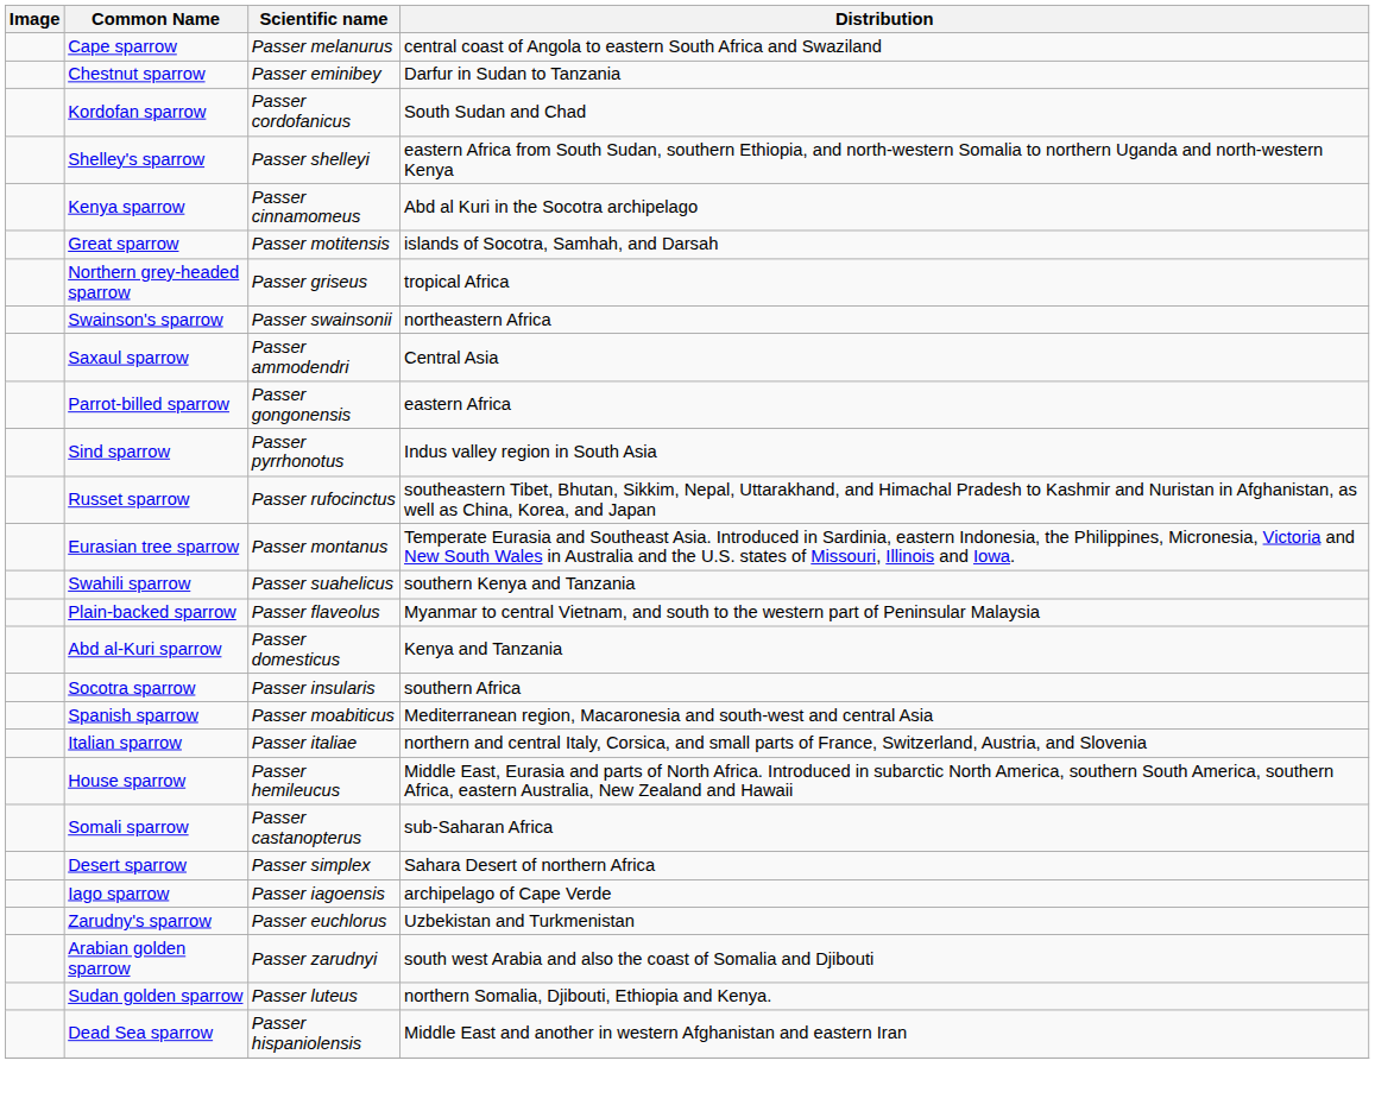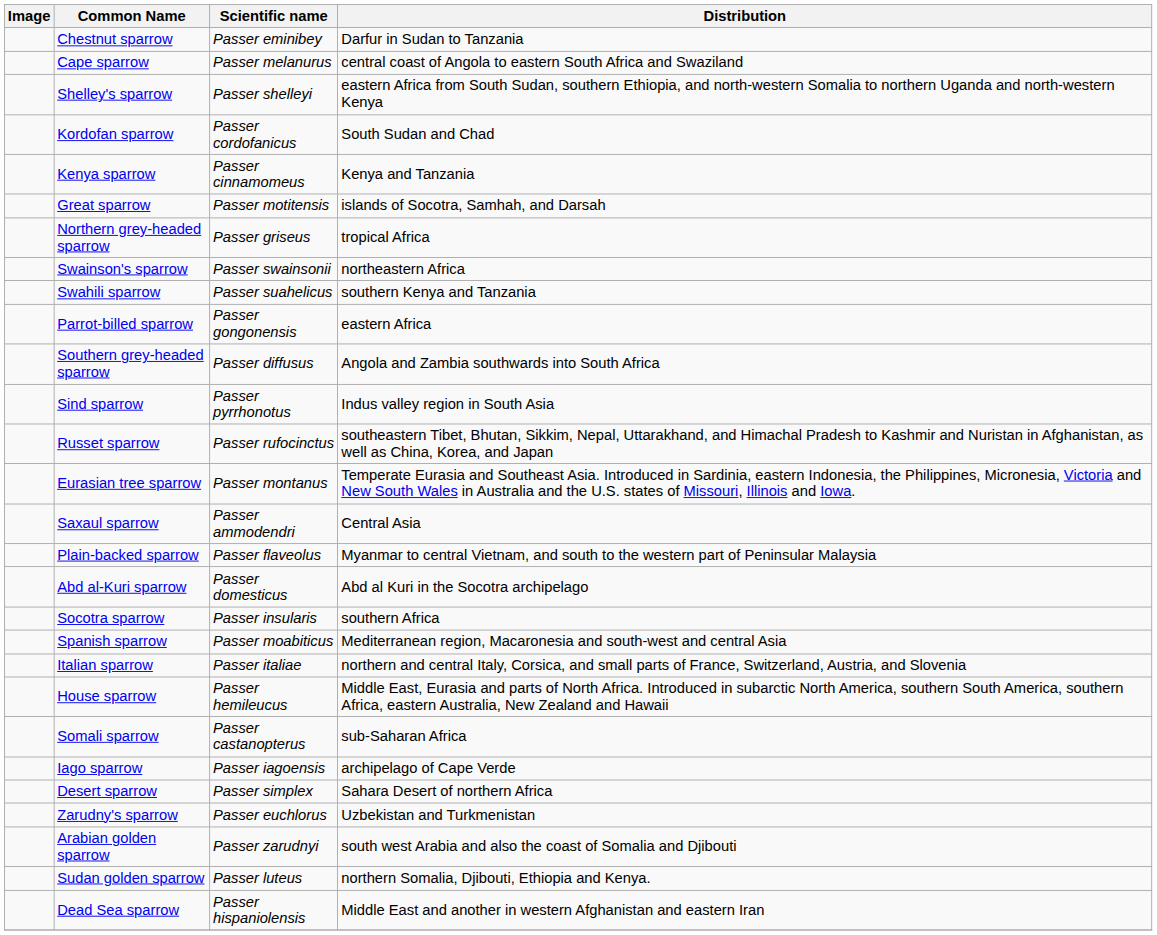rows swapped: Cape sparrow <-> Chestnut sparrow
rows swapped: Kordofan sparrow <-> Shelley's sparrow
Kenya sparrow | Distribution: Abd al Kuri in the Socotra archipelago -> Kenya and Tanzania
rows swapped: Swahili sparrow <-> Saxaul sparrow
+ row: Southern grey-headed sparrow | Passer diffusus | Angola and Zambia southwards into South Africa
Abd al-Kuri sparrow | Distribution: Kenya and Tanzania -> Abd al Kuri in the Socotra archipelago
rows swapped: Iago sparrow <-> Desert sparrow
